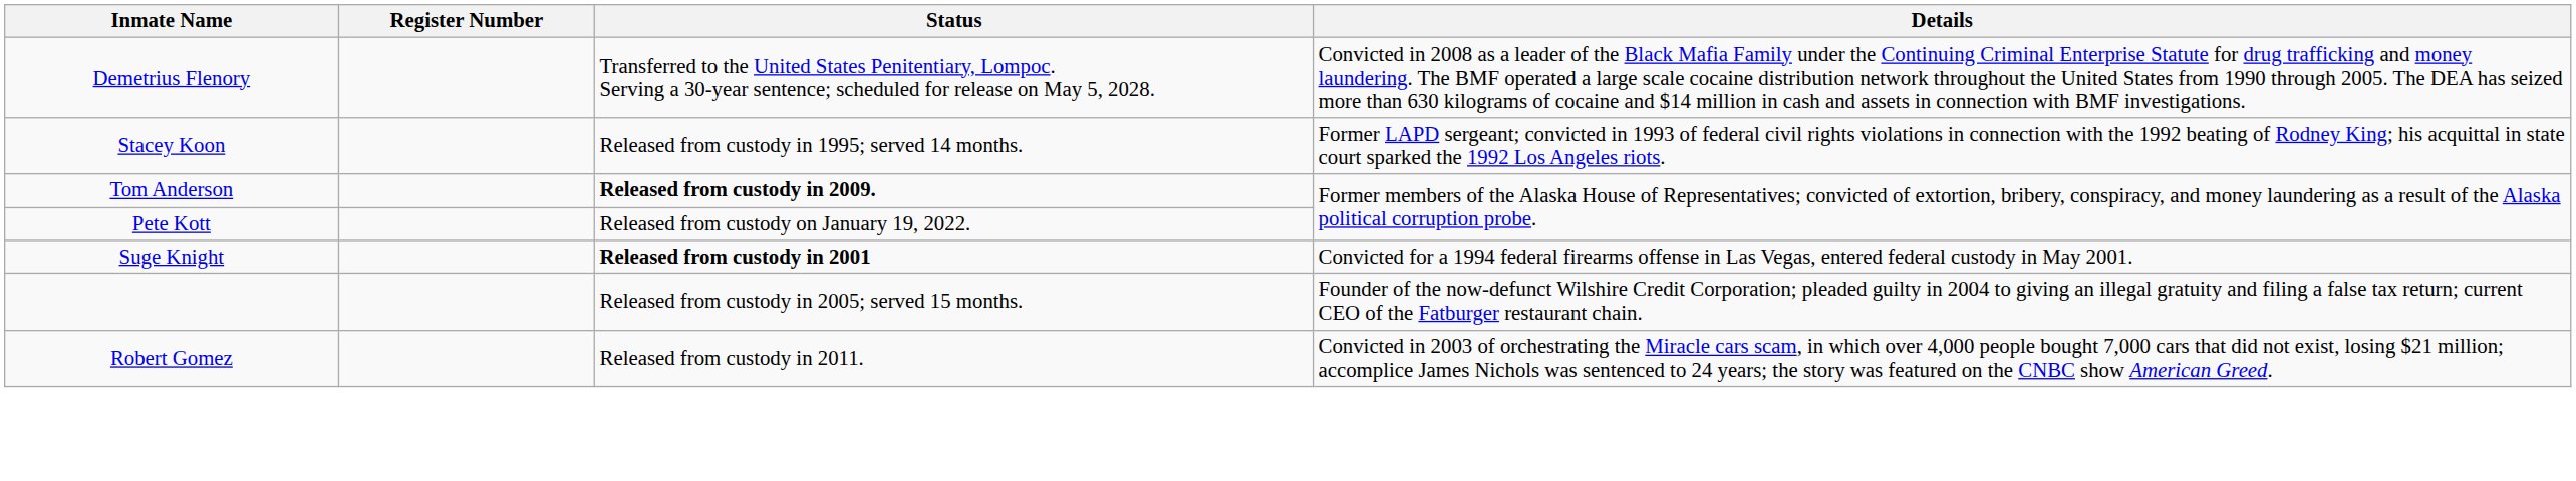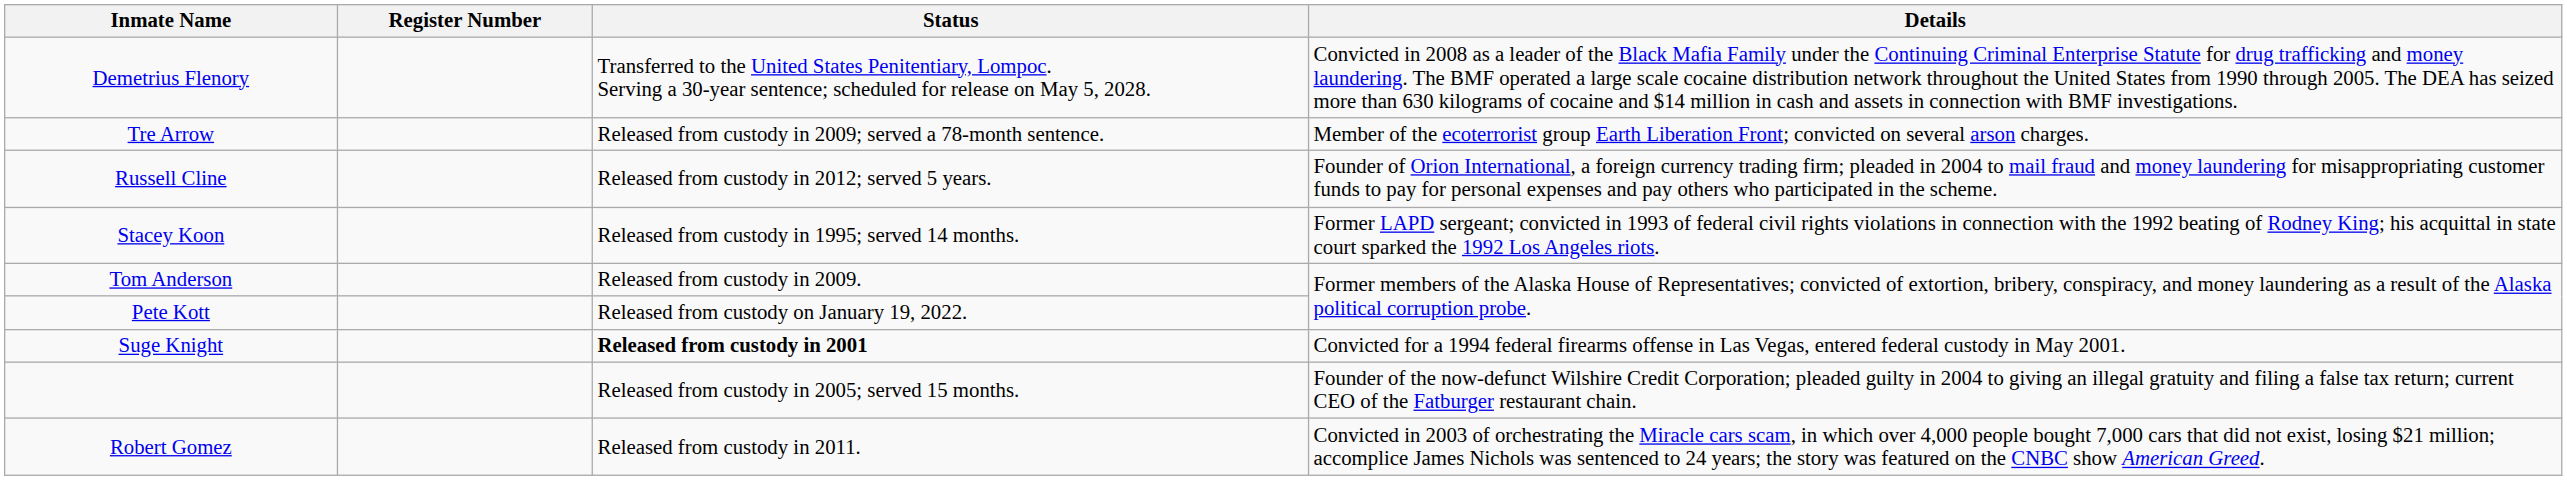+ row: Tre Arrow | Released from custody in 2009; served a 78-month sentence. | Member of the ecoterrorist group Earth Liberation Front; convicted on several arson charges.
+ row: Russell Cline | Released from custody in 2012; served 5 years. | Founder of Orion International, a foreign currency trading firm; pleaded in 2004 to mail fraud and money laundering for misappropriating customer funds to pay for personal expenses and pay others who participated in the scheme.
Tom Anderson | Status: bold -> normal
